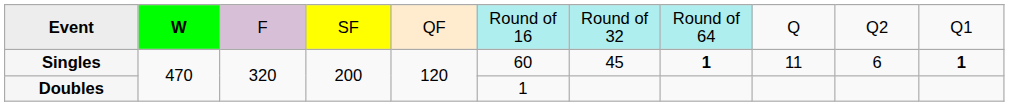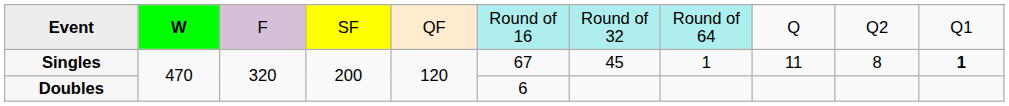Singles | column 6: 60 -> 67
Singles | column 8: bold -> normal
Singles | column 10: 6 -> 8
Doubles | column 6: 1 -> 6
